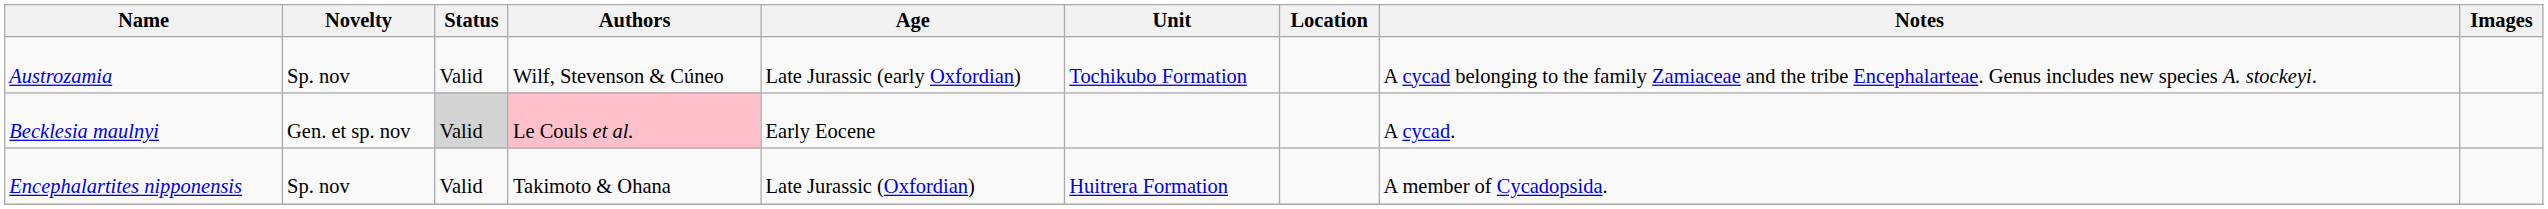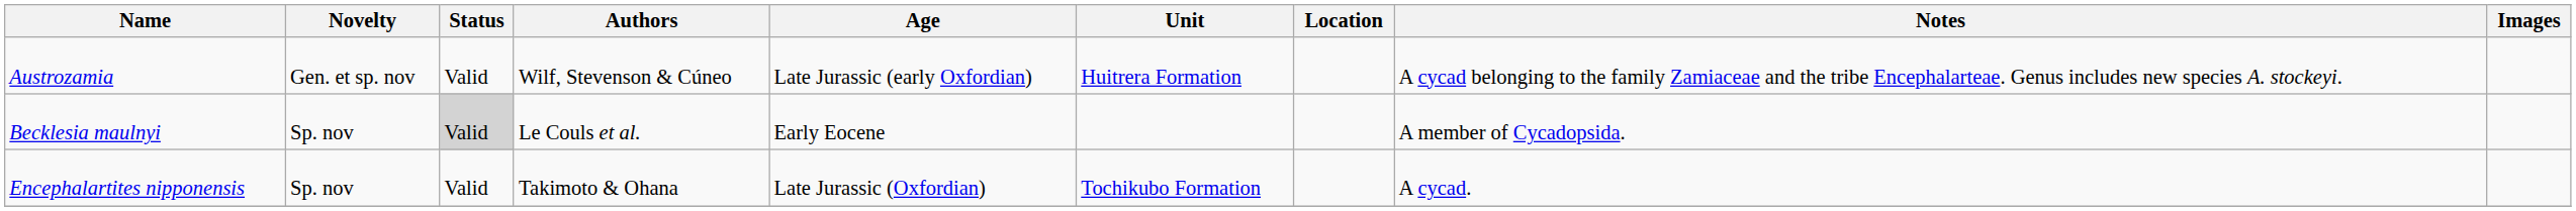Austrozamia | Novelty: Sp. nov -> Gen. et sp. nov
Austrozamia | Unit: Tochikubo Formation -> Huitrera Formation
Becklesia maulnyi | Novelty: Gen. et sp. nov -> Sp. nov
Becklesia maulnyi | Authors: pink background -> no background
Becklesia maulnyi | Notes: A cycad. -> A member of Cycadopsida.
Encephalartites nipponensis | Unit: Huitrera Formation -> Tochikubo Formation
Encephalartites nipponensis | Notes: A member of Cycadopsida. -> A cycad.
